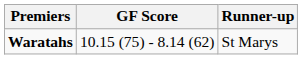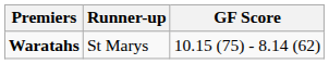columns swapped: GF Score <-> Runner-up
